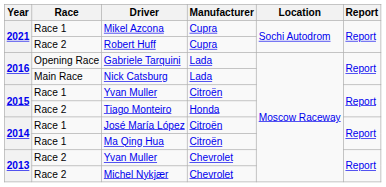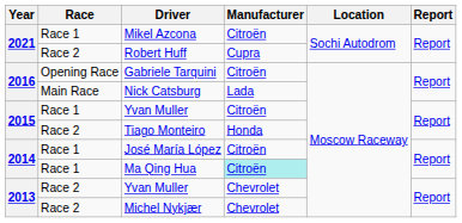Mikel Azcona | Manufacturer: Cupra -> Citroën
Gabriele Tarquini | Manufacturer: Lada -> Citroën
Ma Qing Hua | Manufacturer: no background -> paleturquoise background
